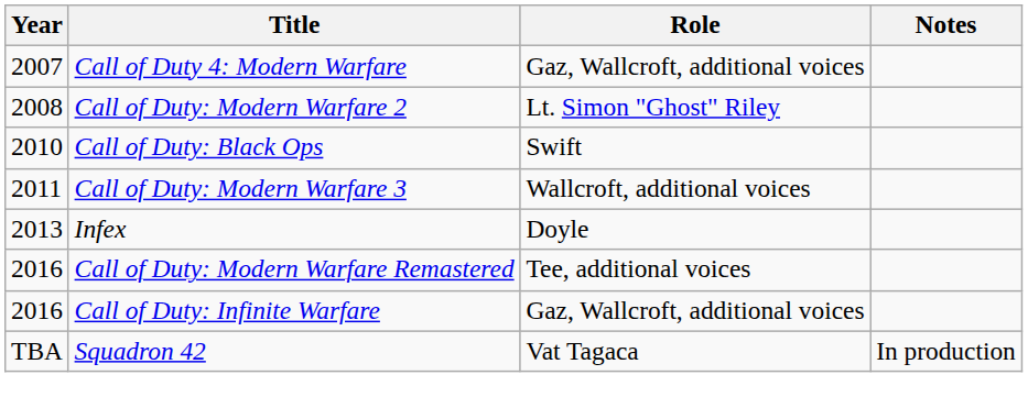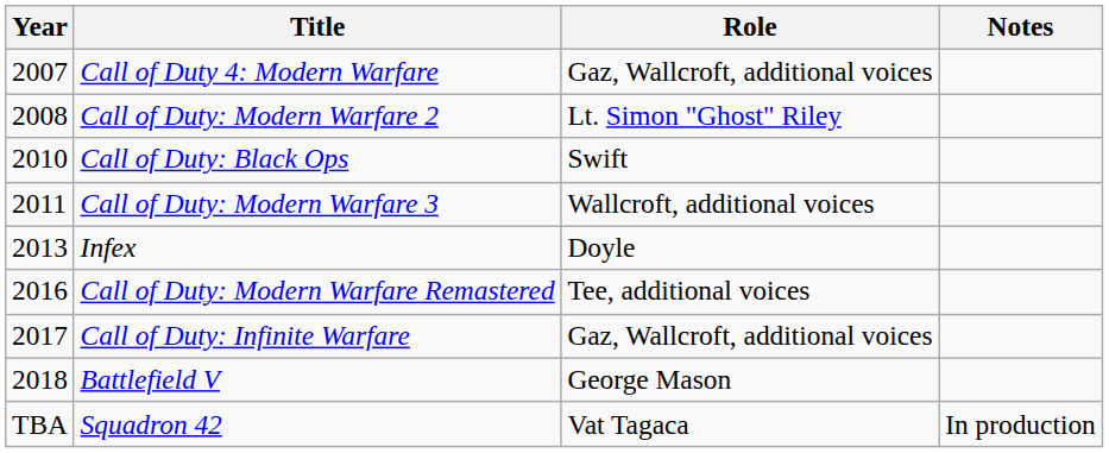Call of Duty: Infinite Warfare | Year: 2016 -> 2017
+ row: 2018 | Battlefield V | George Mason
